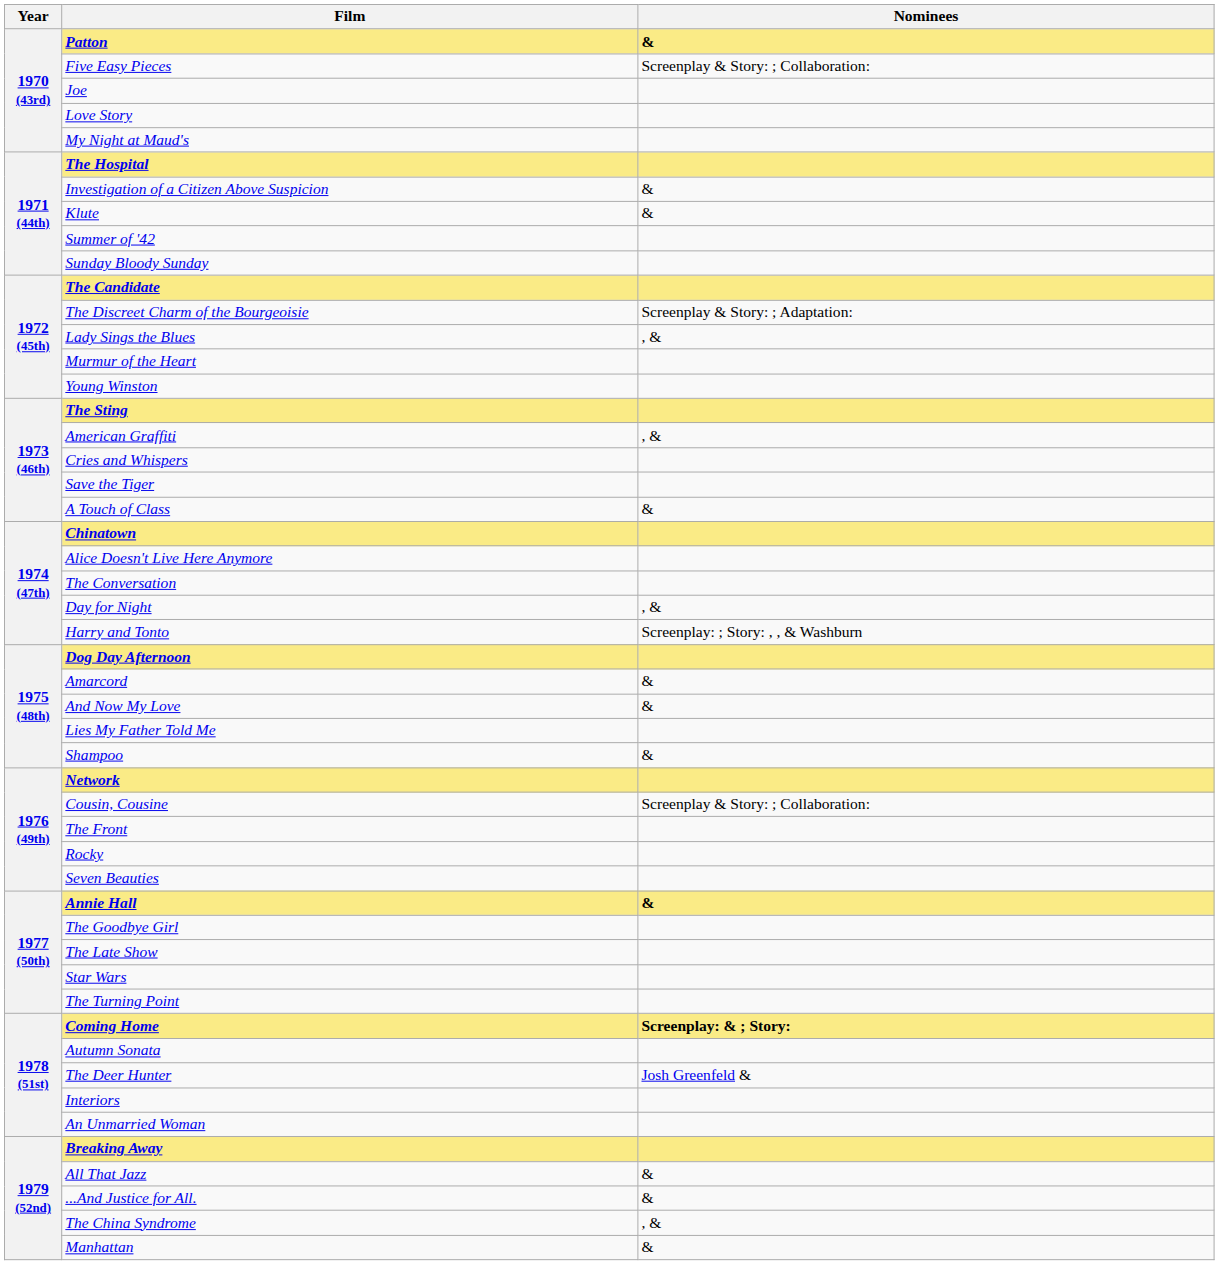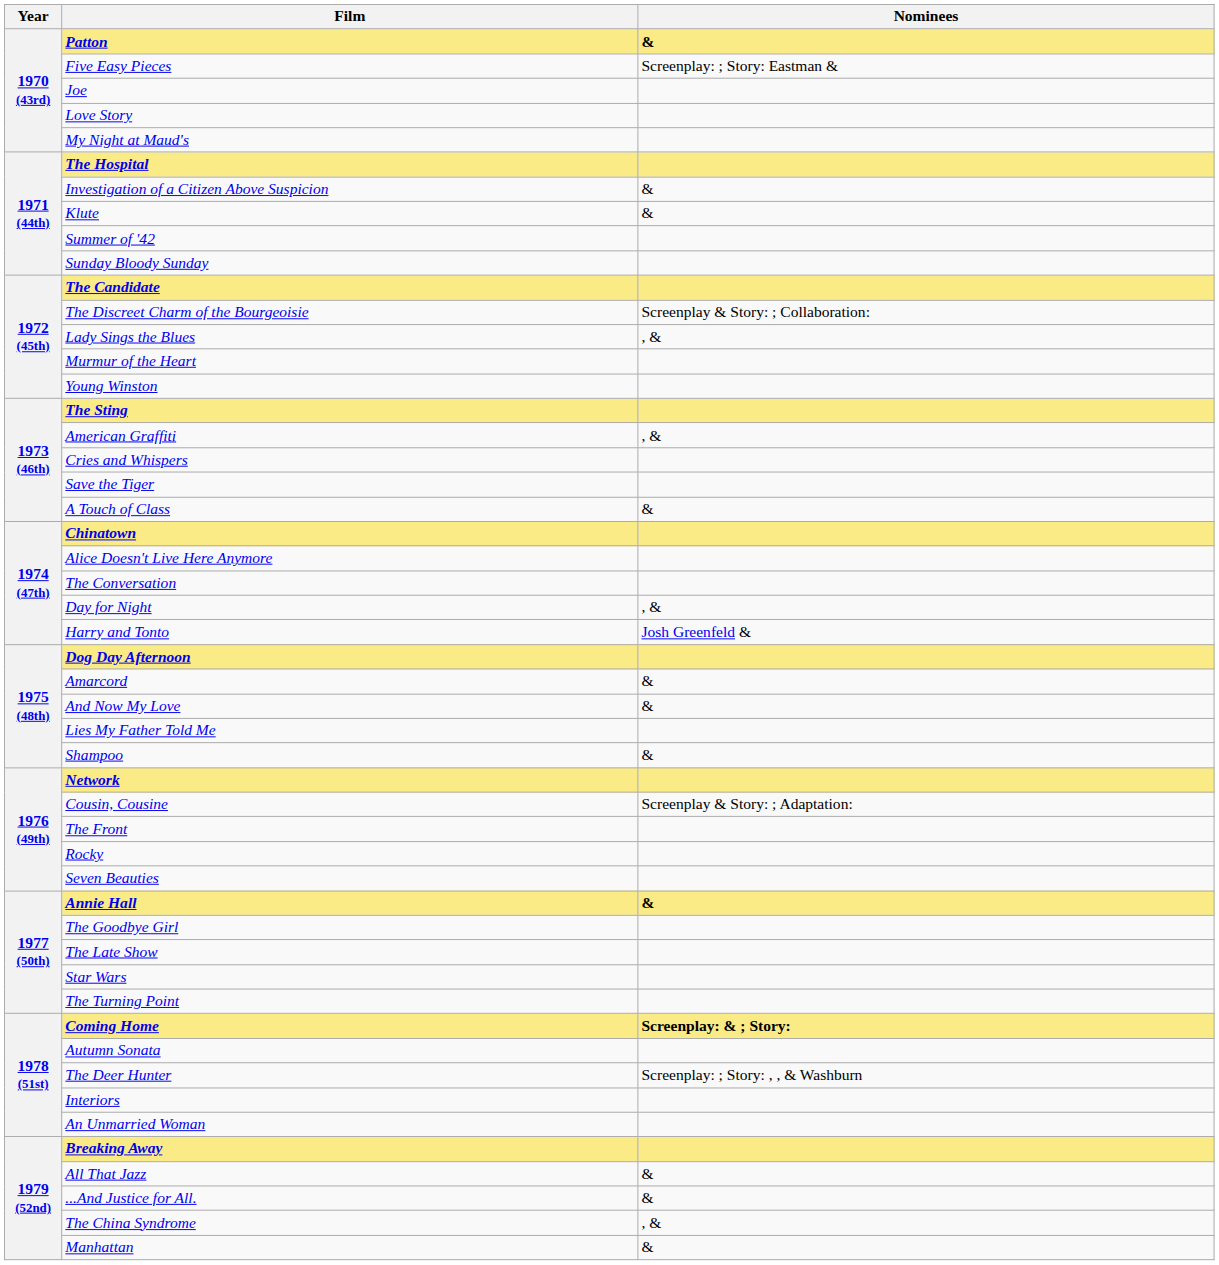Five Easy Pieces | Nominees: Screenplay & Story: ; Collaboration: -> Screenplay: ; Story: Eastman &
The Discreet Charm of the Bourgeoisie | Nominees: Screenplay & Story: ; Adaptation: -> Screenplay & Story: ; Collaboration:
Harry and Tonto | Nominees: Screenplay: ; Story: , , & Washburn -> Josh Greenfeld &
Cousin, Cousine | Nominees: Screenplay & Story: ; Collaboration: -> Screenplay & Story: ; Adaptation:
The Deer Hunter | Nominees: Josh Greenfeld & -> Screenplay: ; Story: , , & Washburn
